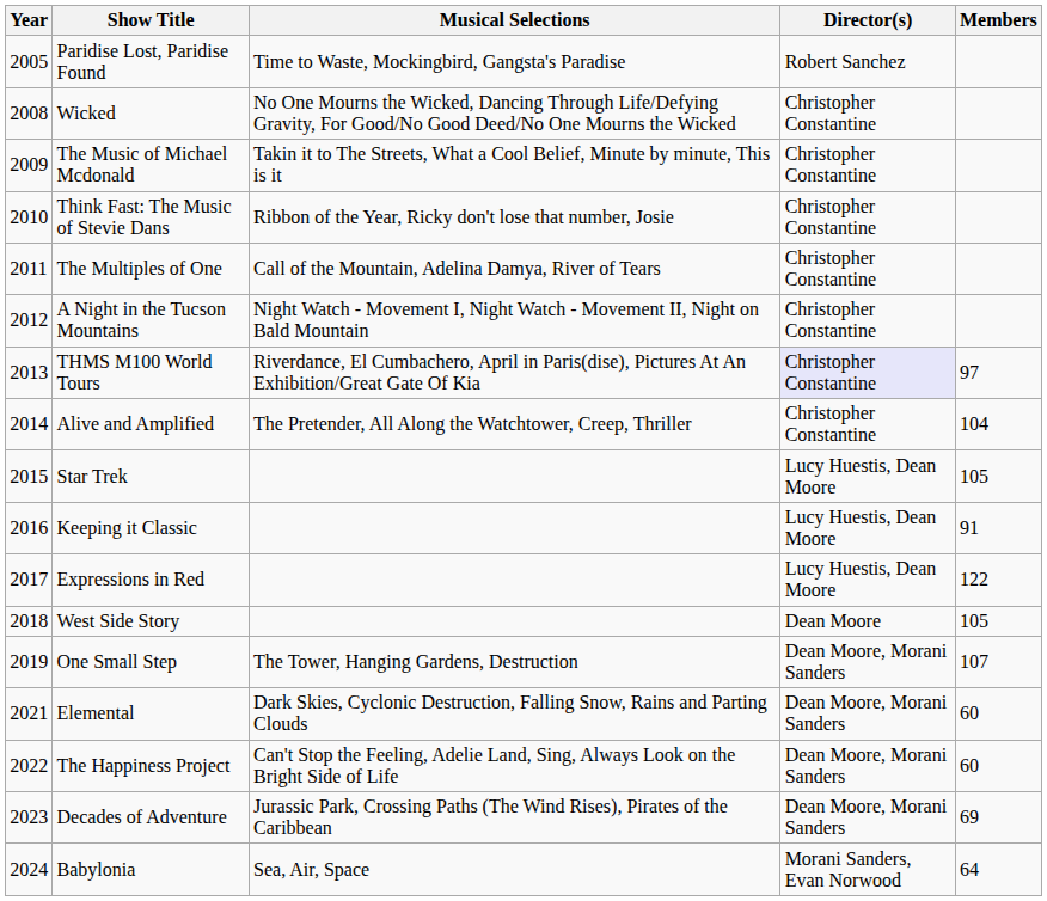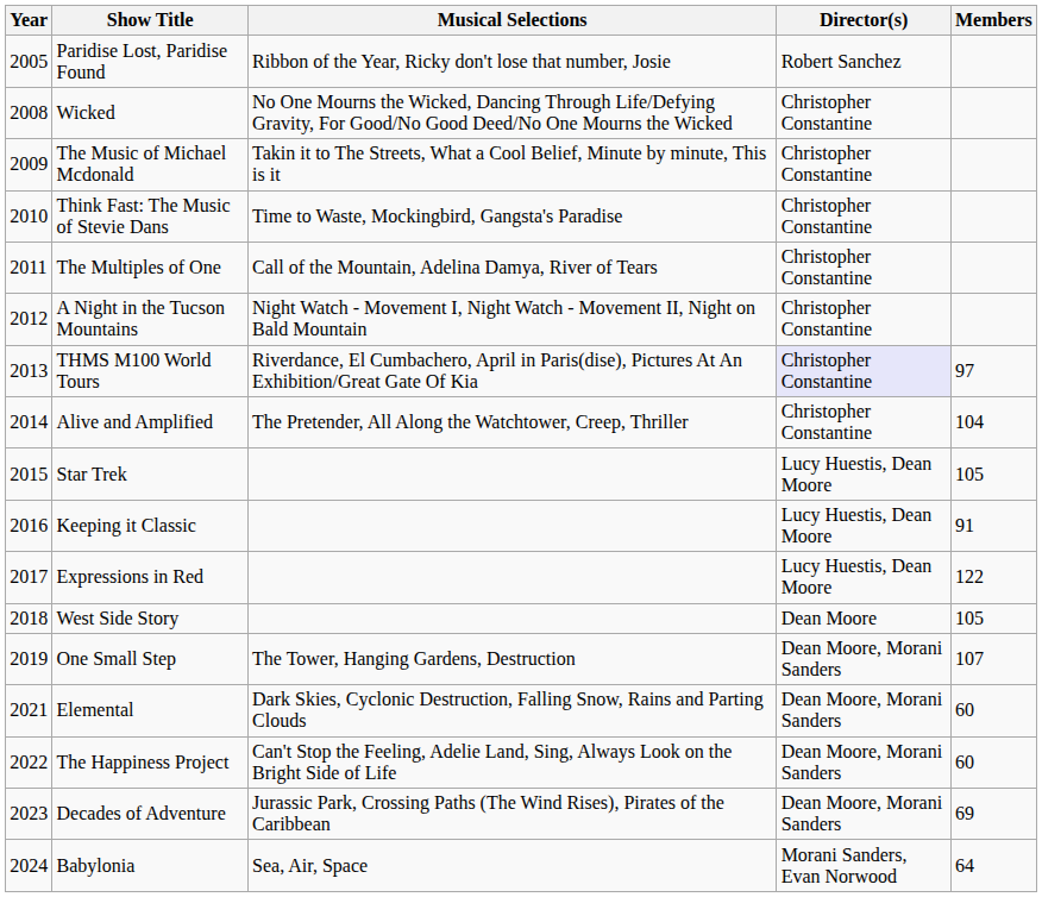Paridise Lost, Paridise Found | Musical Selections: Time to Waste, Mockingbird, Gangsta's Paradise -> Ribbon of the Year, Ricky don't lose that number, Josie
Think Fast: The Music of Stevie Dans | Musical Selections: Ribbon of the Year, Ricky don't lose that number, Josie -> Time to Waste, Mockingbird, Gangsta's Paradise
